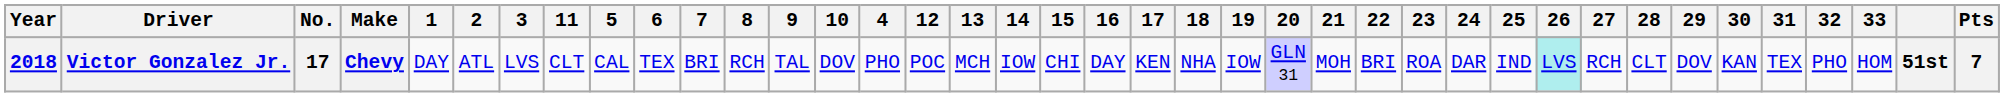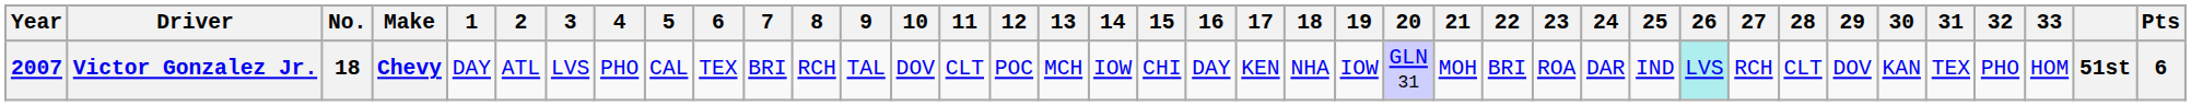columns swapped: 4 <-> 11
Victor Gonzalez Jr. | Year: 2018 -> 2007
Victor Gonzalez Jr. | No.: 17 -> 18
Victor Gonzalez Jr. | Pts: 7 -> 6
